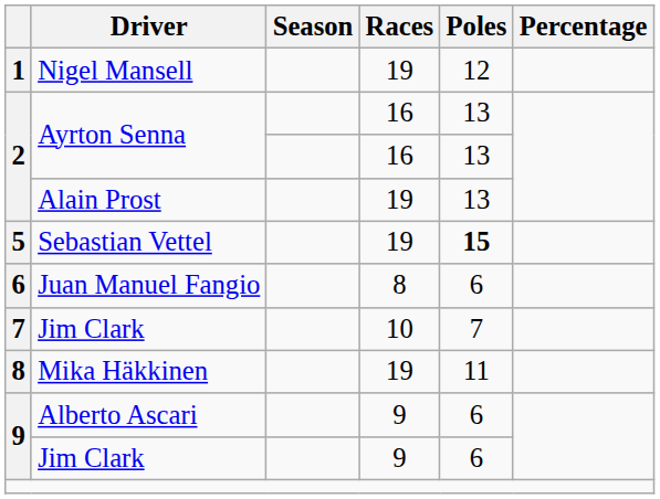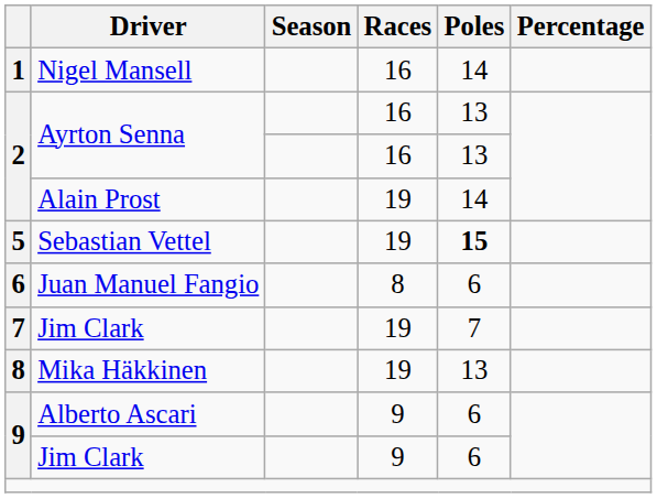Nigel Mansell | Races: 19 -> 16
Nigel Mansell | Poles: 12 -> 14
Alain Prost | Poles: 13 -> 14
7 / Jim Clark | Races: 10 -> 19
Mika Häkkinen | Poles: 11 -> 13
